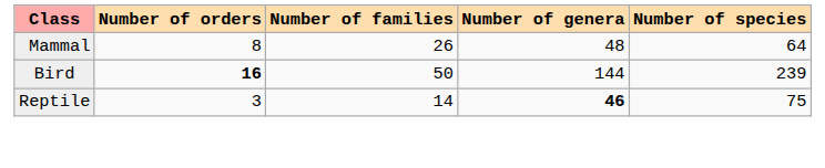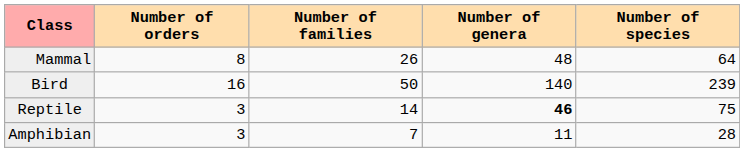Bird | Number of orders: bold -> normal
Bird | Number of genera: 144 -> 140
+ row: Amphibian | 3 | 7 | 11 | 28
